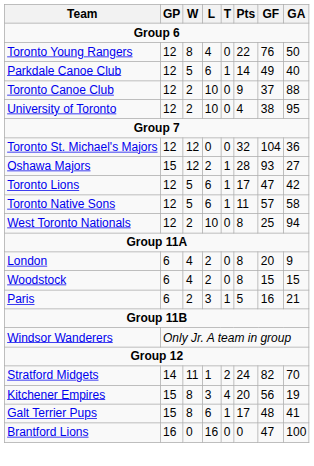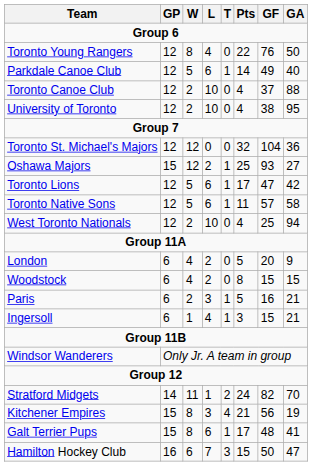Toronto Canoe Club | Pts: 9 -> 4
Oshawa Majors | Pts: 28 -> 25
West Toronto Nationals | Pts: 8 -> 4
London | Pts: 8 -> 5
+ row: Ingersoll | 6 | 1 | 4 | 1 | 3 | 15 | 21
Kitchener Empires | Pts: 20 -> 21
+ row: Hamilton Hockey Club | 16 | 6 | 7 | 3 | 15 | 50 | 47
- row: Brantford Lions | 16 | 0 | 16 | 0 | 0 | 47 | 100
